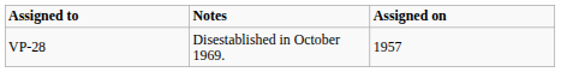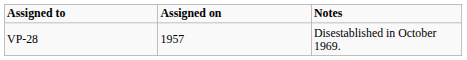columns swapped: Assigned on <-> Notes
